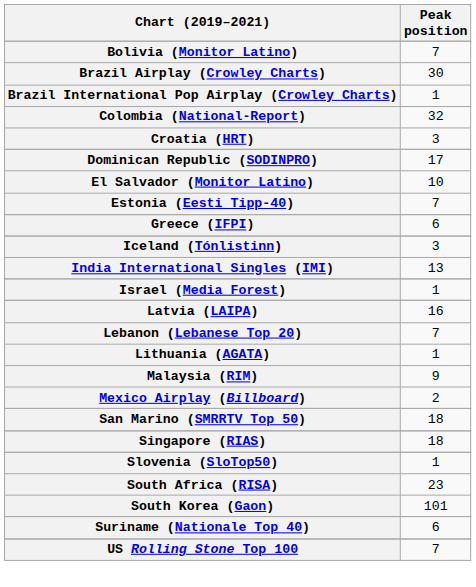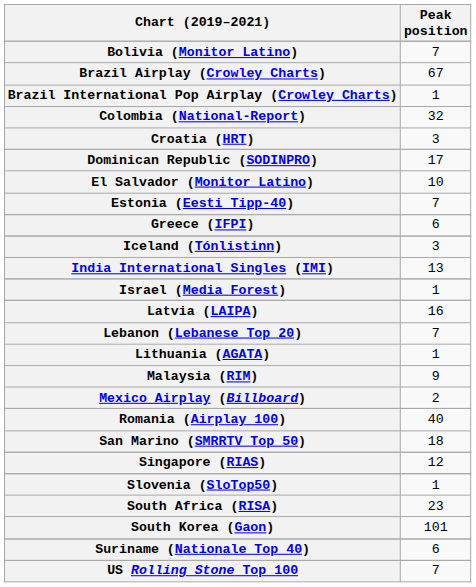Brazil Airplay (Crowley Charts) | Peak position: 30 -> 67
+ row: Romania (Airplay 100) | 40
Singapore (RIAS) | Peak position: 18 -> 12
